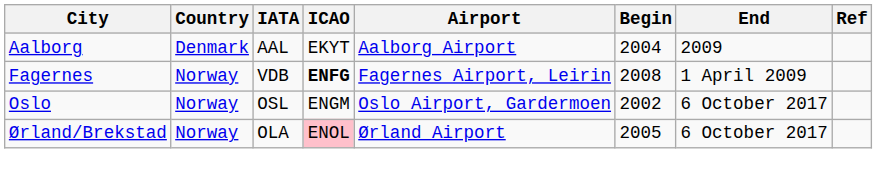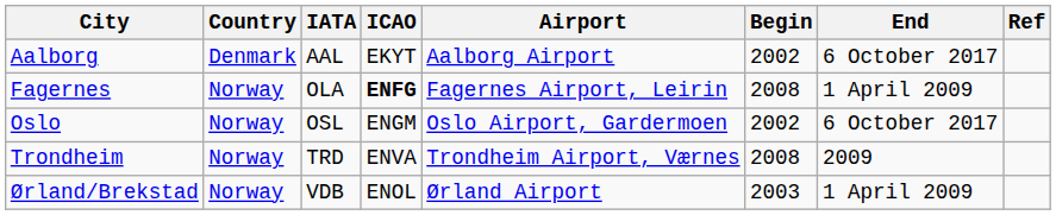Aalborg | Begin: 2004 -> 2002
Aalborg | End: 2009 -> 6 October 2017
Fagernes | IATA: VDB -> OLA
+ row: Trondheim | Norway | TRD | ENVA | Trondheim Airport, Værnes | 2008 | 2009
Ørland/Brekstad | IATA: OLA -> VDB
Ørland/Brekstad | ICAO: pink background -> no background
Ørland/Brekstad | Begin: 2005 -> 2003
Ørland/Brekstad | End: 6 October 2017 -> 1 April 2009
